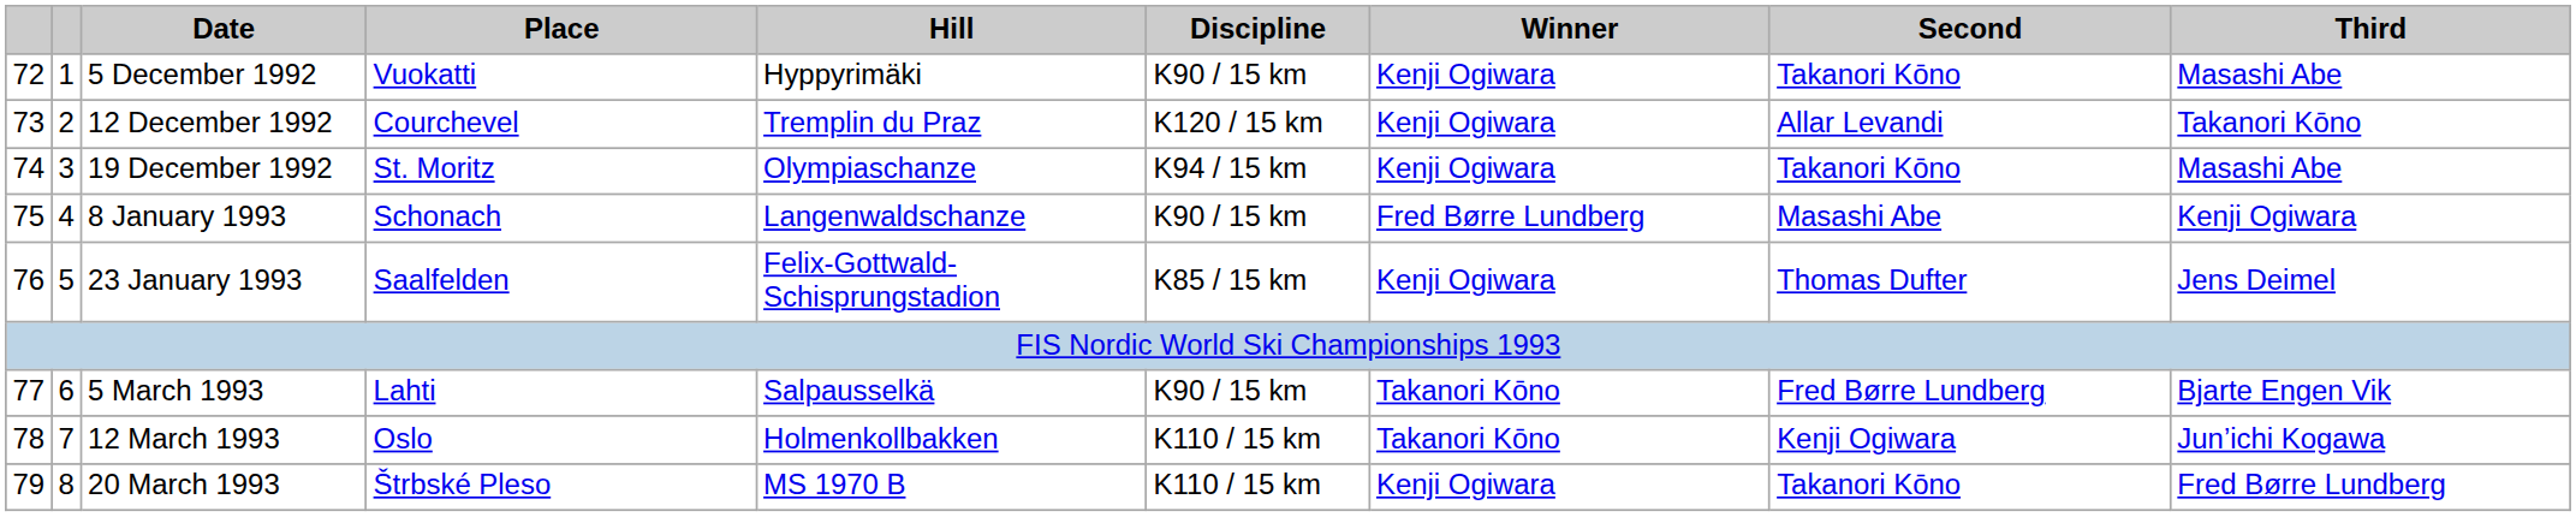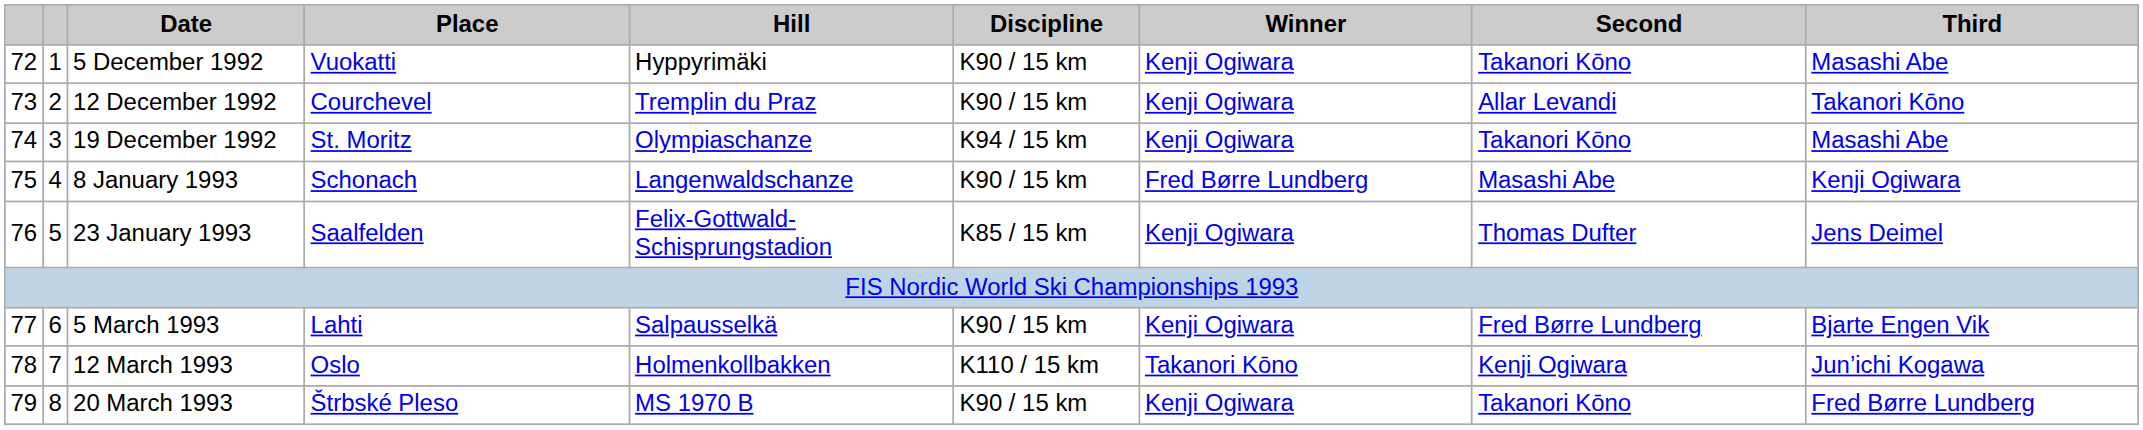12 December 1992 | Discipline: K120 / 15 km -> K90 / 15 km
5 March 1993 | Winner: Takanori Kōno -> Kenji Ogiwara
20 March 1993 | Discipline: K110 / 15 km -> K90 / 15 km
